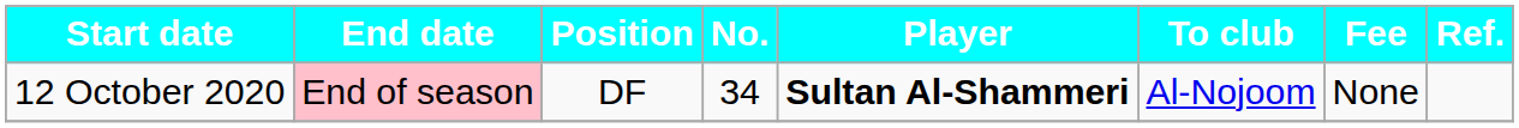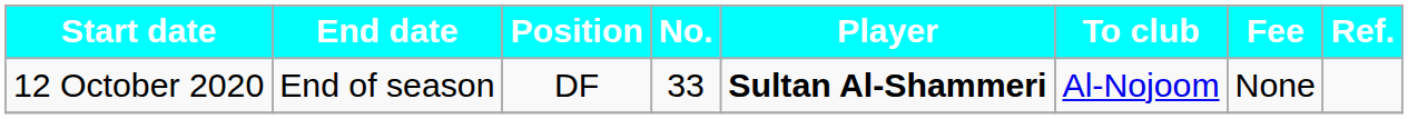12 October 2020 | End date: pink background -> no background
12 October 2020 | No.: 34 -> 33
